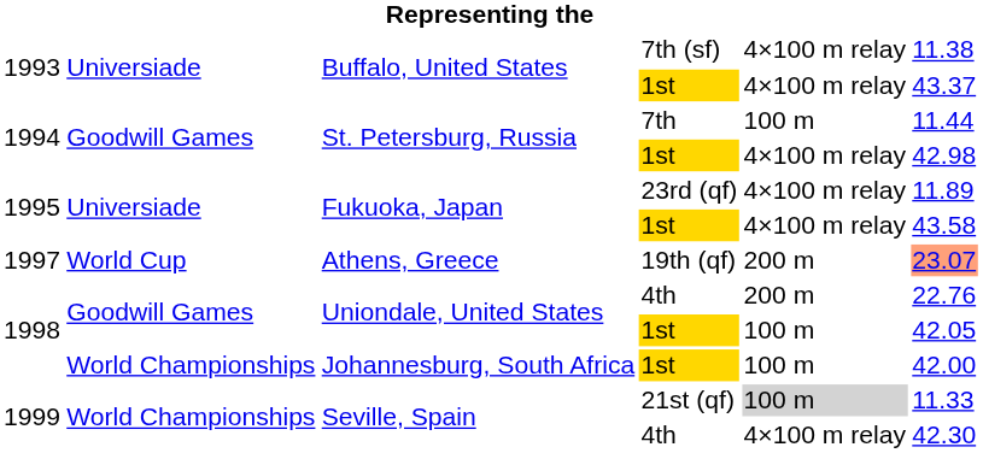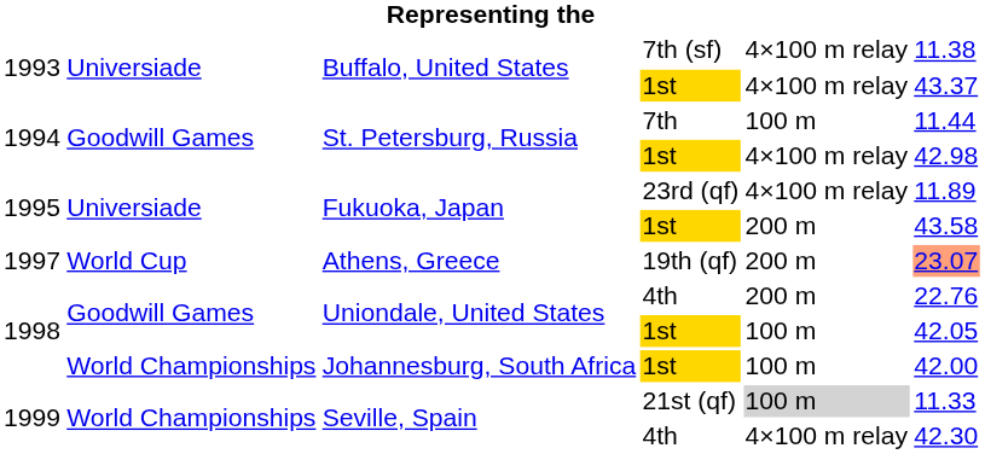Fukuoka, Japan / 1st | column 5: 4×100 m relay -> 200 m
